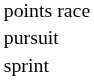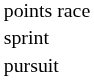rows swapped: pursuit <-> sprint
